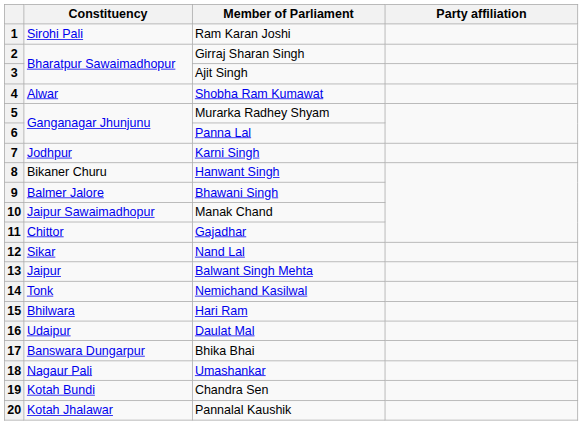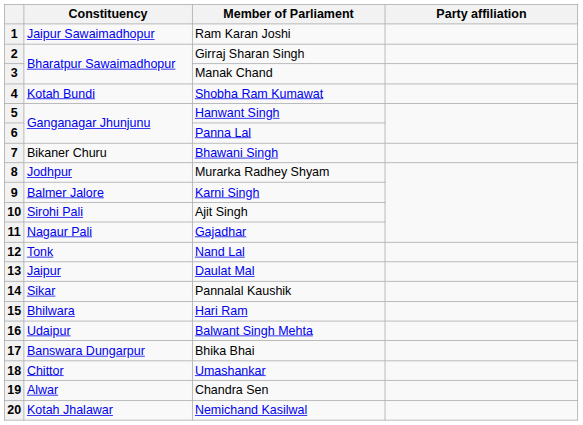1 | Constituency: Sirohi Pali -> Jaipur Sawaimadhopur
3 | Member of Parliament: Ajit Singh -> Manak Chand
4 | Constituency: Alwar -> Kotah Bundi
5 | Member of Parliament: Murarka Radhey Shyam -> Hanwant Singh
7 | Constituency: Jodhpur -> Bikaner Churu
7 | Member of Parliament: Karni Singh -> Bhawani Singh
8 | Constituency: Bikaner Churu -> Jodhpur
8 | Member of Parliament: Hanwant Singh -> Murarka Radhey Shyam
9 | Member of Parliament: Bhawani Singh -> Karni Singh
10 | Constituency: Jaipur Sawaimadhopur -> Sirohi Pali
10 | Member of Parliament: Manak Chand -> Ajit Singh
11 | Constituency: Chittor -> Nagaur Pali
12 | Constituency: Sikar -> Tonk
13 | Member of Parliament: Balwant Singh Mehta -> Daulat Mal
14 | Constituency: Tonk -> Sikar
14 | Member of Parliament: Nemichand Kasilwal -> Pannalal Kaushik
16 | Member of Parliament: Daulat Mal -> Balwant Singh Mehta
18 | Constituency: Nagaur Pali -> Chittor
19 | Constituency: Kotah Bundi -> Alwar
20 | Member of Parliament: Pannalal Kaushik -> Nemichand Kasilwal
